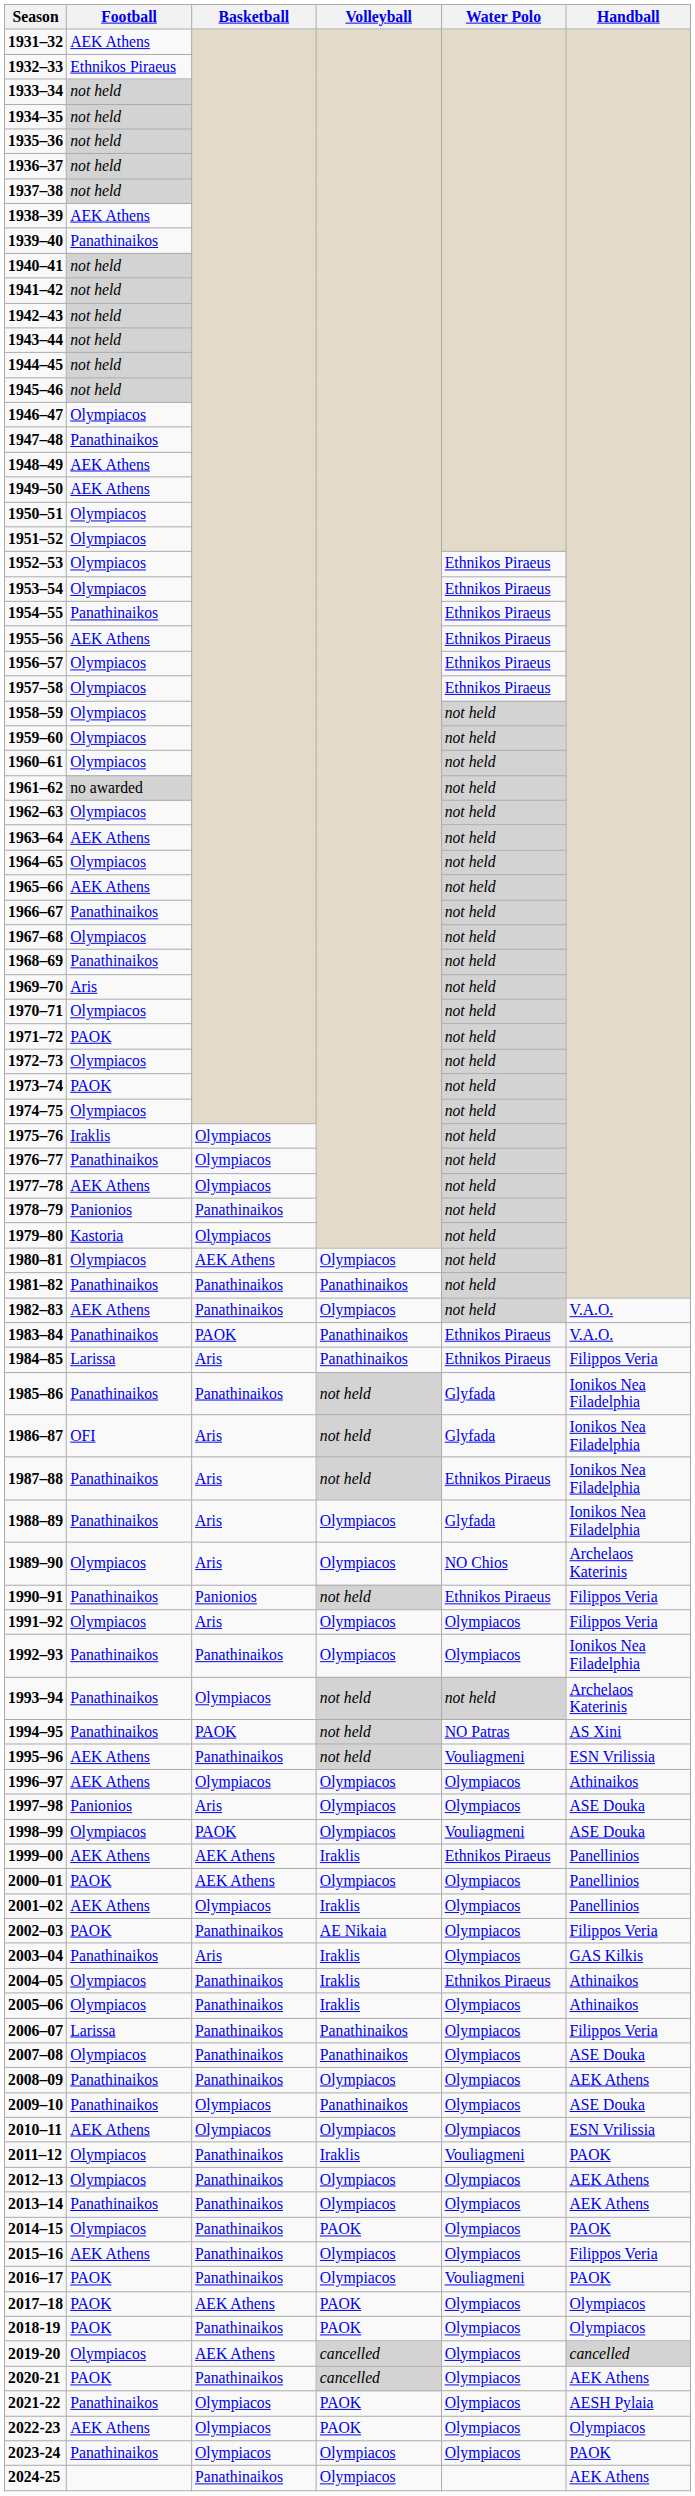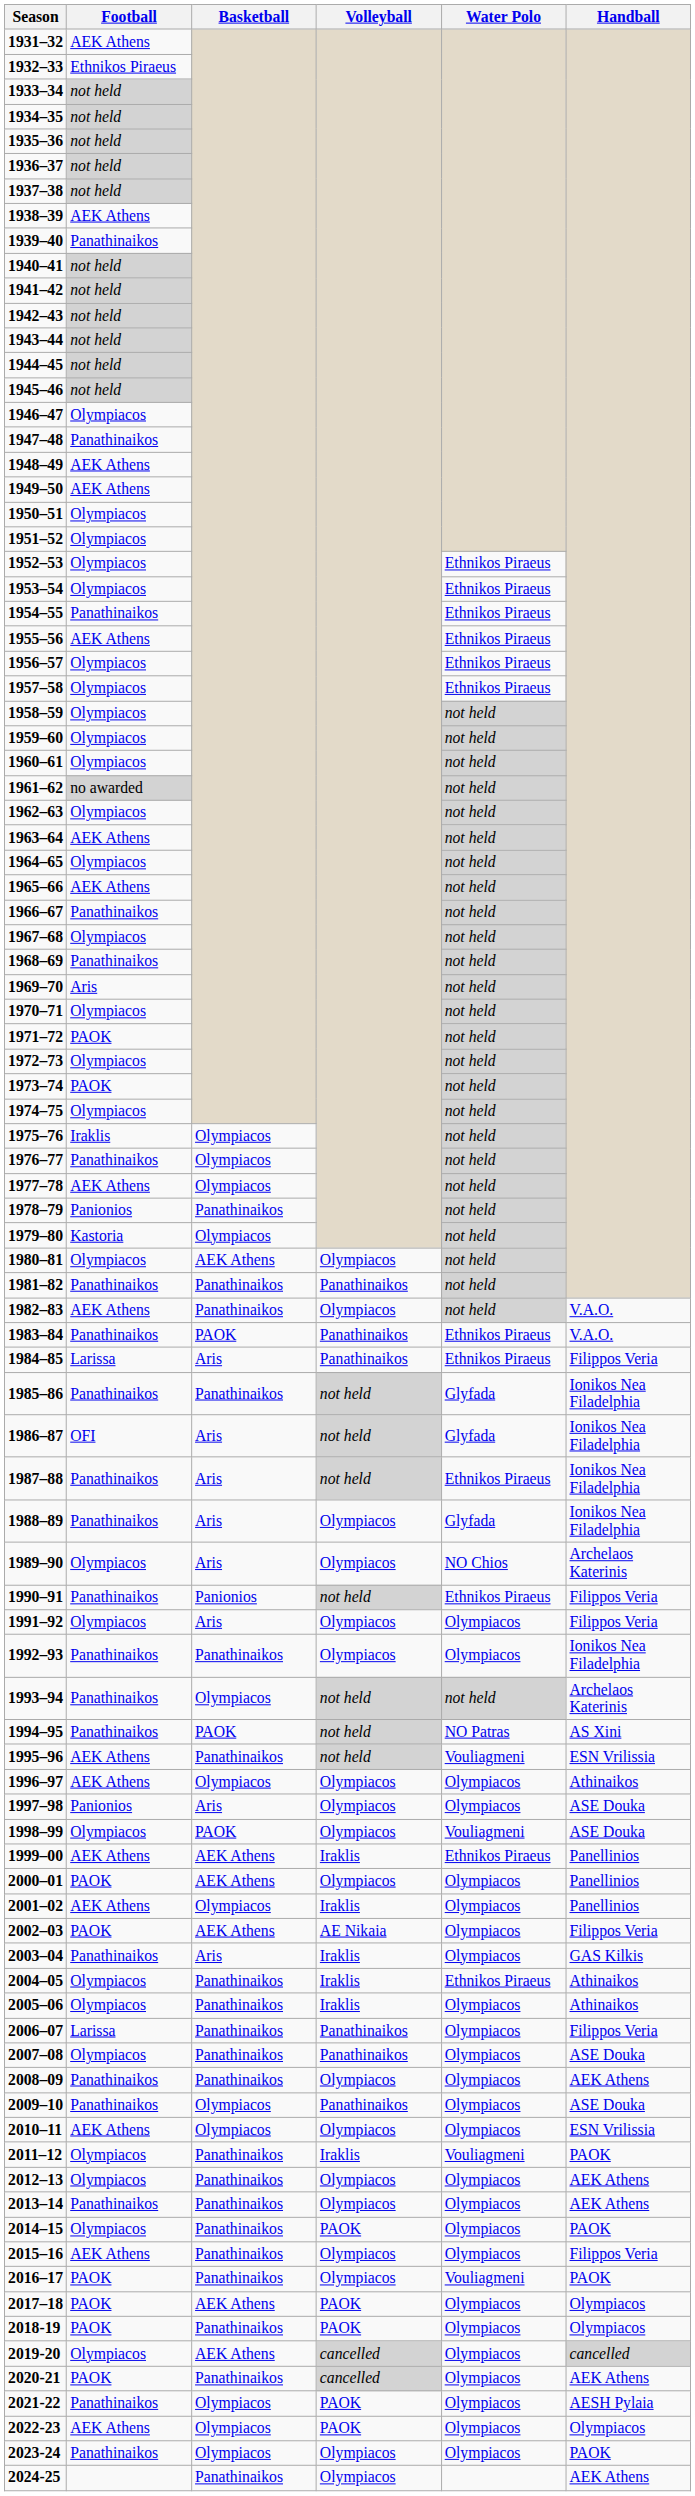2002–03 | Basketball: Panathinaikos -> AEK Athens
